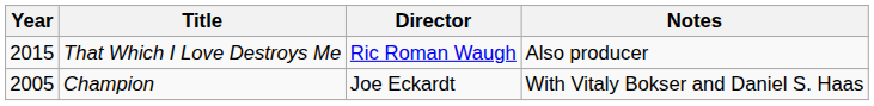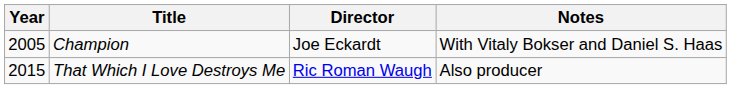rows swapped: Champion <-> That Which I Love Destroys Me
